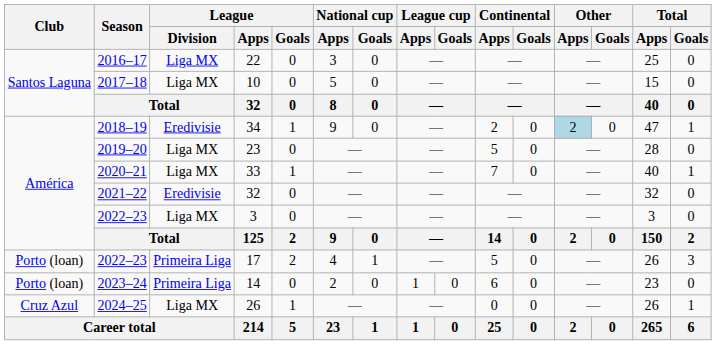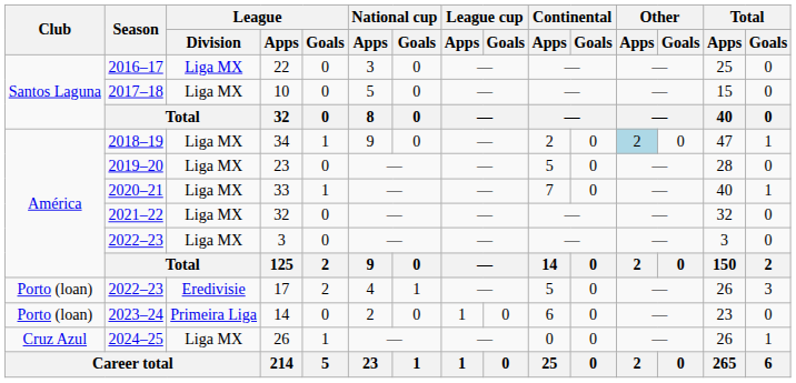34 | League / Division: Eredivisie -> Liga MX
2021–22 / 32 | League / Division: Eredivisie -> Liga MX
17 | League / Division: Primeira Liga -> Eredivisie
